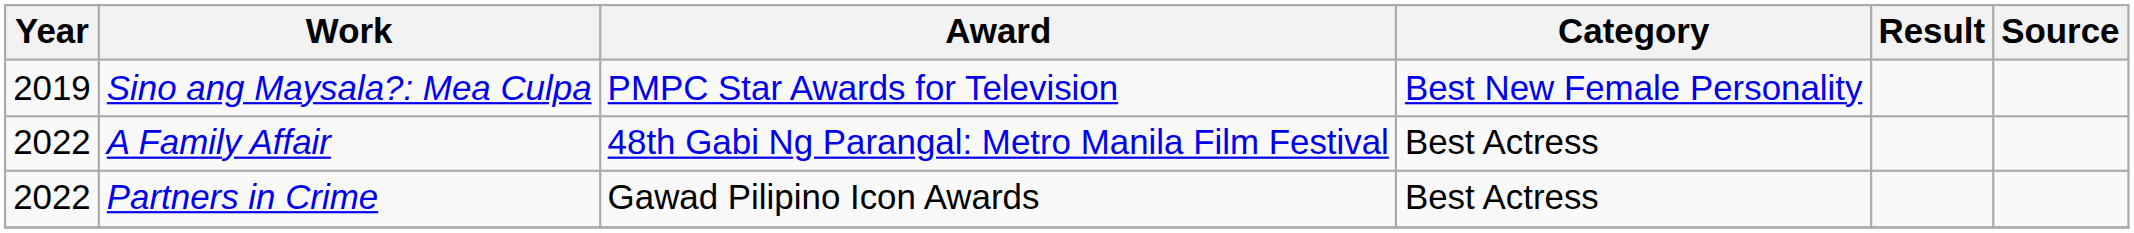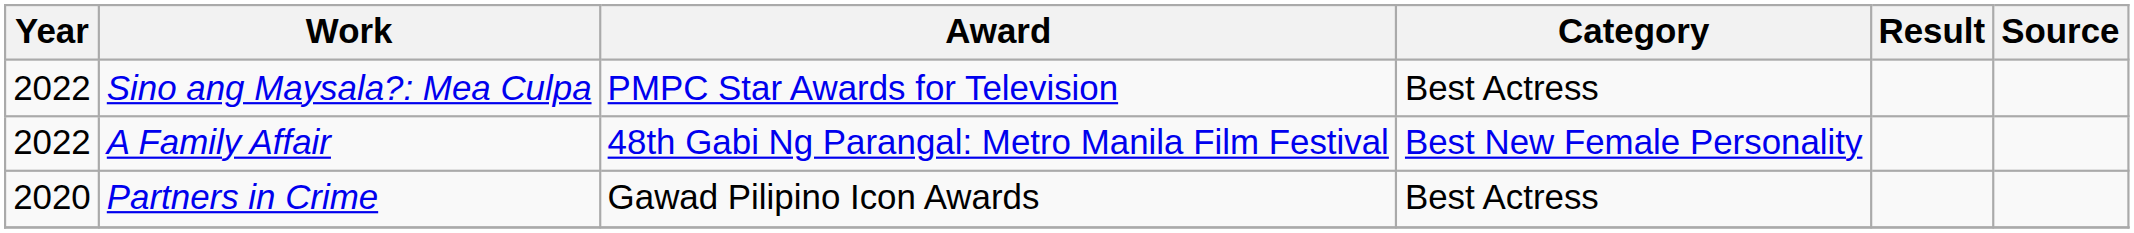Sino ang Maysala?: Mea Culpa | Year: 2019 -> 2022
Sino ang Maysala?: Mea Culpa | Category: Best New Female Personality -> Best Actress
A Family Affair | Category: Best Actress -> Best New Female Personality
Partners in Crime | Year: 2022 -> 2020
